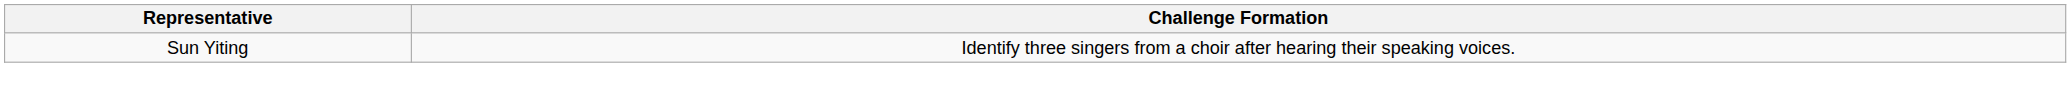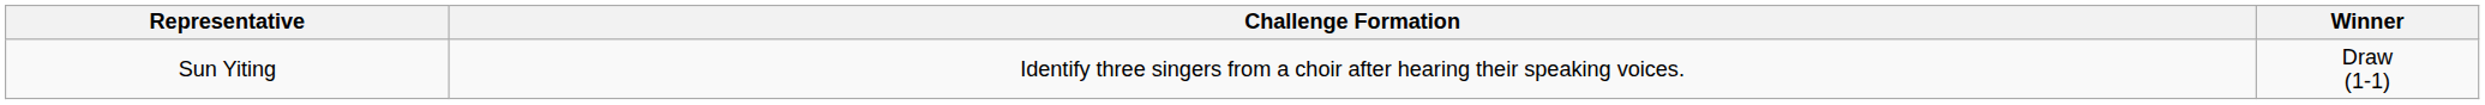+ column: Winner | Draw (1-1)
